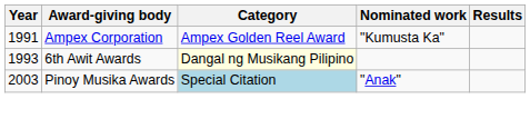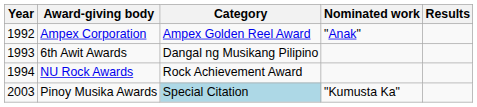Ampex Corporation | Year: 1991 -> 1992
Ampex Corporation | Nominated work: "Kumusta Ka" -> "Anak"
6th Awit Awards | Category: lightyellow background -> no background
+ row: 1994 | NU Rock Awards | Rock Achievement Award
Pinoy Musika Awards | Nominated work: "Anak" -> "Kumusta Ka"
